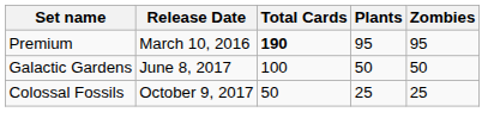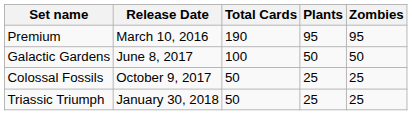Premium | Total Cards: bold -> normal
+ row: Triassic Triumph | January 30, 2018 | 50 | 25 | 25
